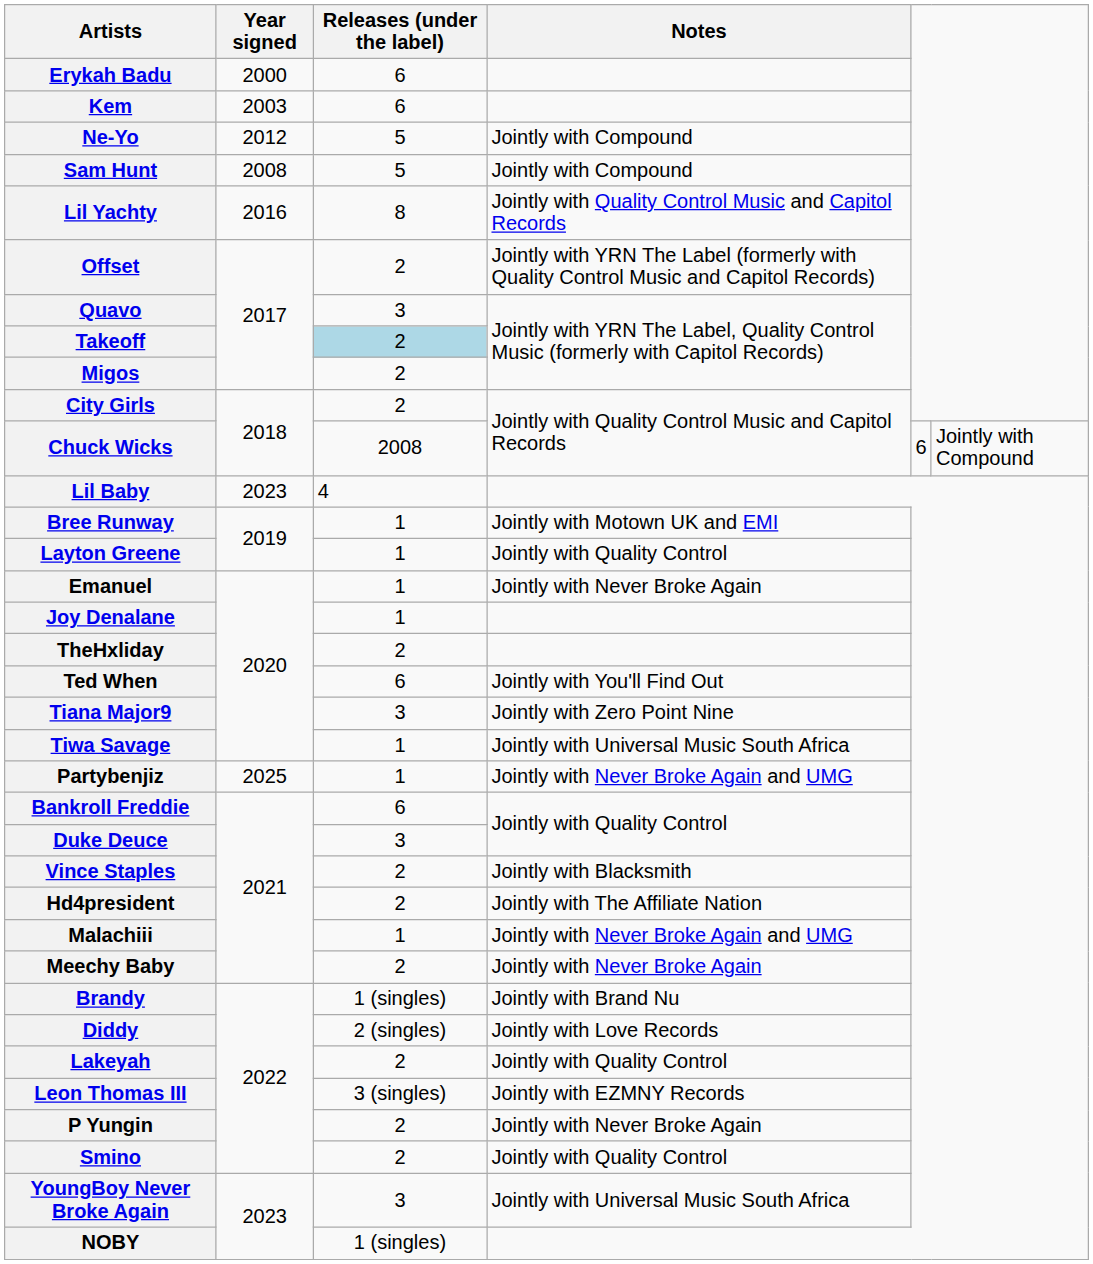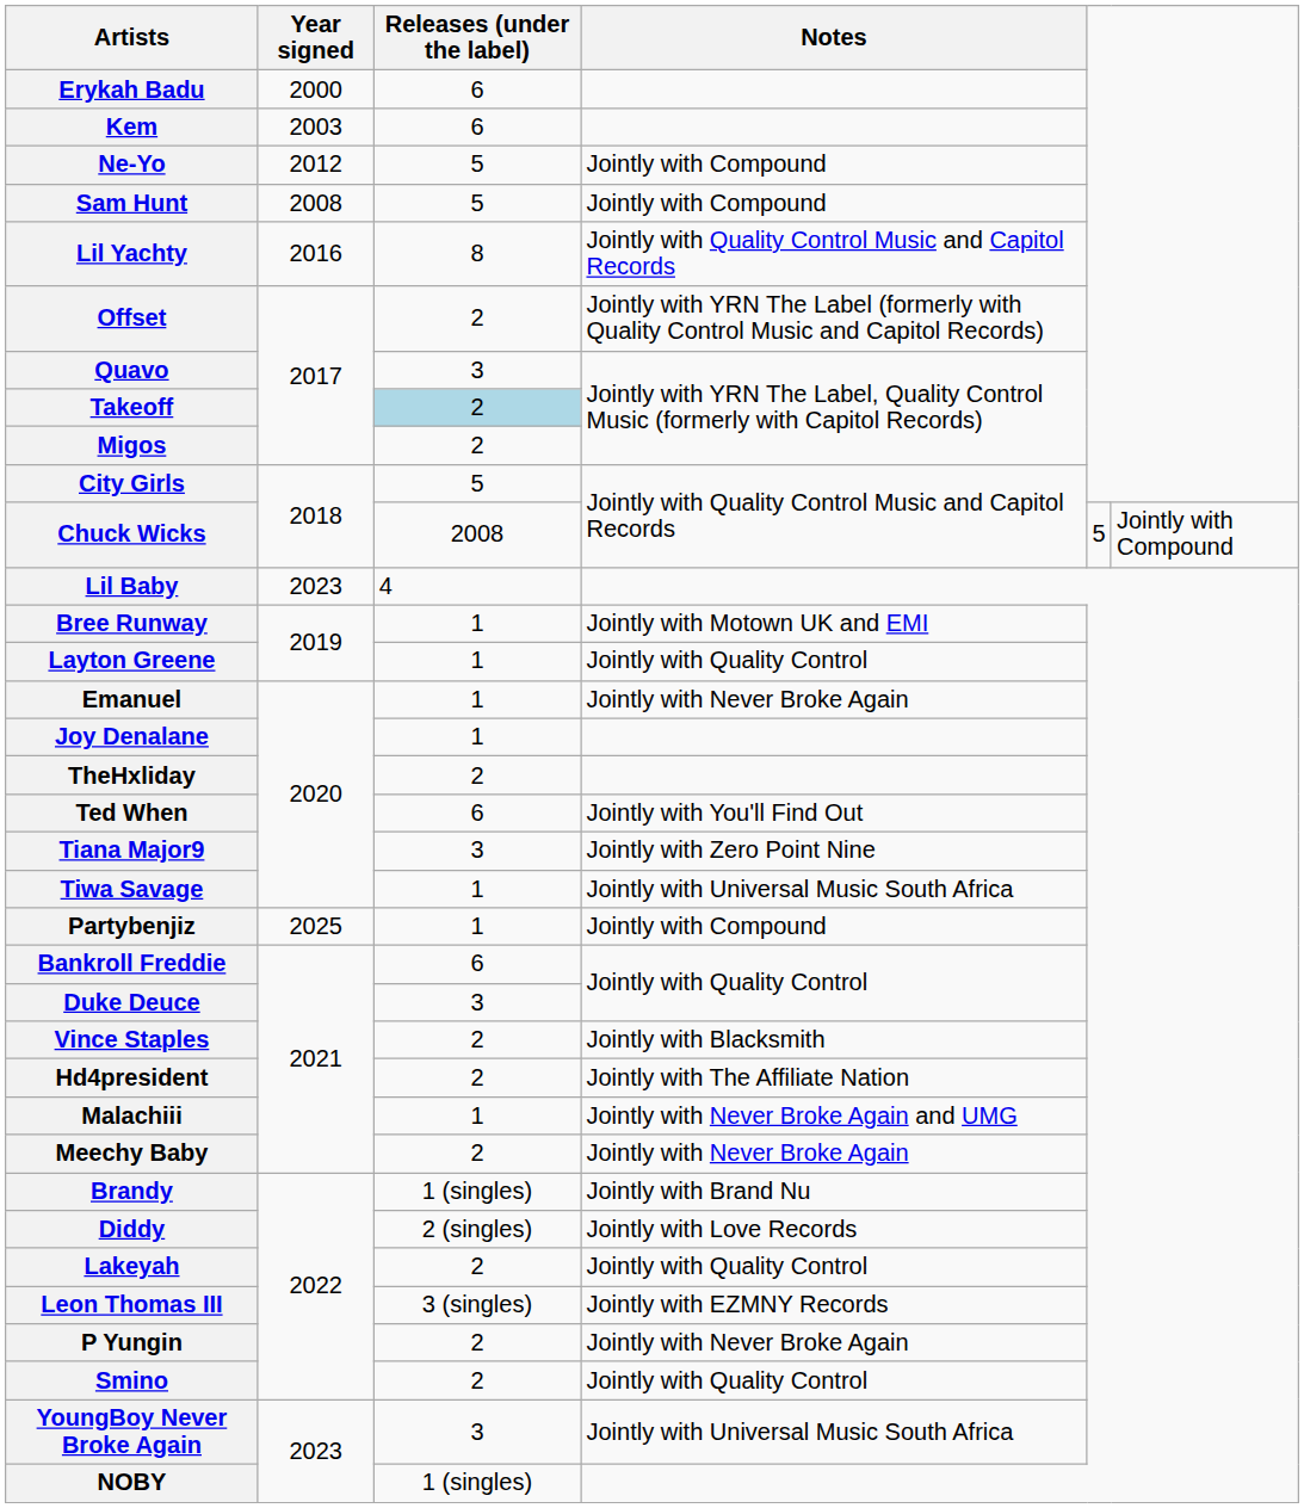City Girls | Releases (under the label): 2 -> 5
Chuck Wicks | column 5: 6 -> 5
Partybenjiz | Notes: Jointly with Never Broke Again and UMG -> Jointly with Compound
